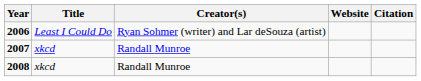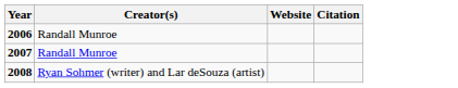- column: Title | Least I Could Do | xkcd | xkcd
2006 | Creator(s): Ryan Sohmer (writer) and Lar deSouza (artist) -> Randall Munroe
2008 | Creator(s): Randall Munroe -> Ryan Sohmer (writer) and Lar deSouza (artist)
